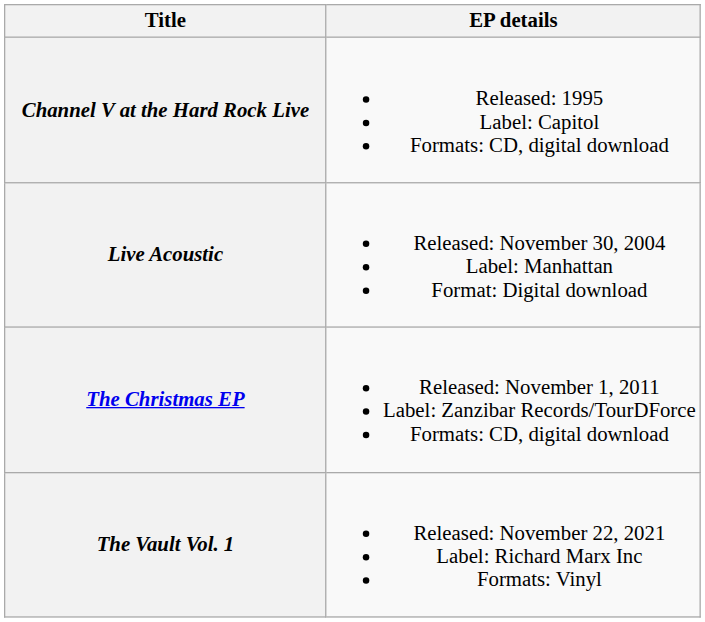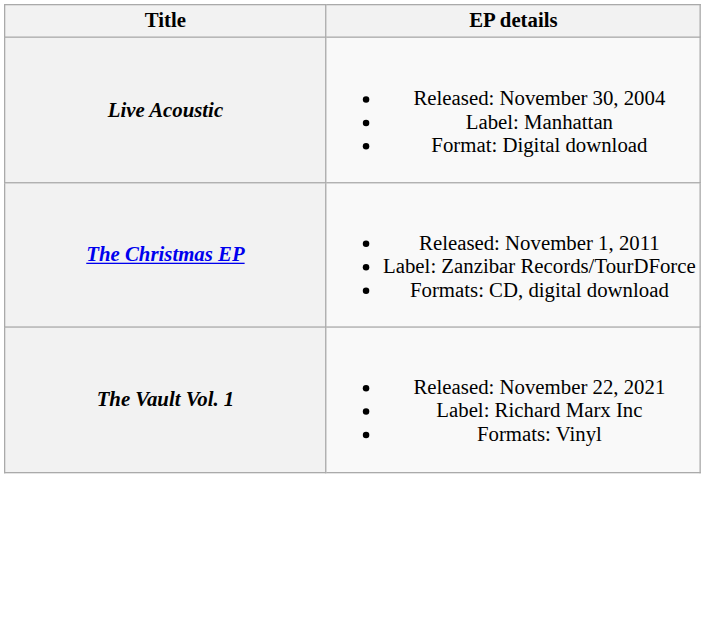- row: Channel V at the Hard Rock Live | Released: 1995 Label: Capitol Formats: CD, digital download
